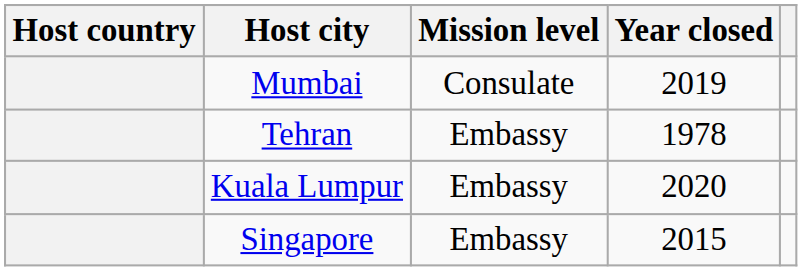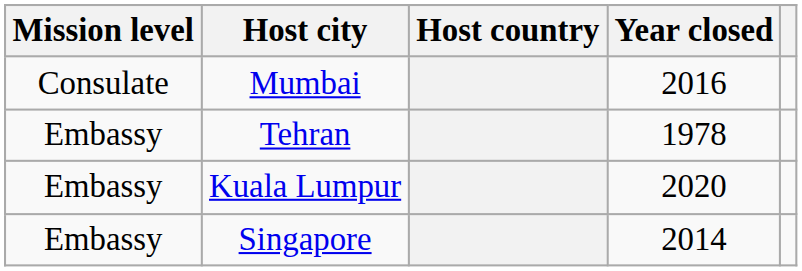columns swapped: Host country <-> Mission level
Mumbai | Year closed: 2019 -> 2016
Singapore | Year closed: 2015 -> 2014
